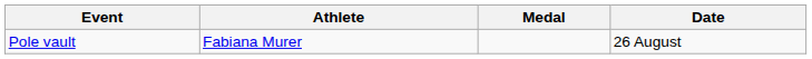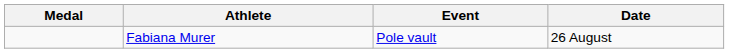columns swapped: Medal <-> Event
